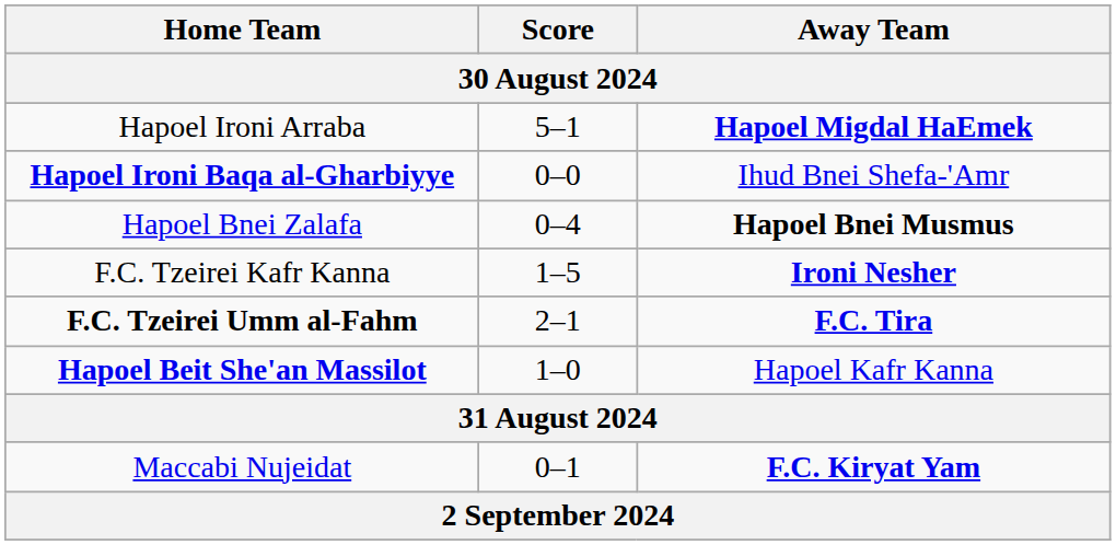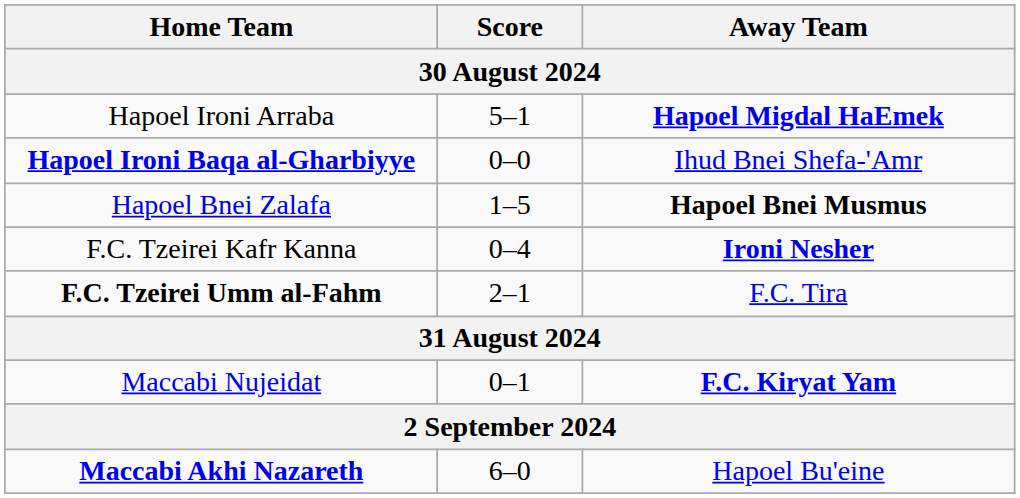Hapoel Bnei Zalafa | Score: 0–4 -> 1–5
F.C. Tzeirei Kafr Kanna | Score: 1–5 -> 0–4
F.C. Tzeirei Umm al-Fahm | Away Team: bold -> normal
- row: Hapoel Beit She'an Massilot | 1–0 | Hapoel Kafr Kanna
+ row: Maccabi Akhi Nazareth | 6–0 | Hapoel Bu'eine
